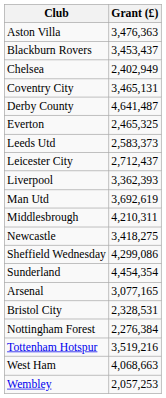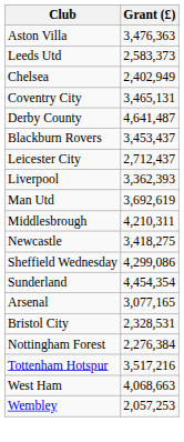rows swapped: Blackburn Rovers <-> Leeds Utd
- row: Everton | 2,465,325
Tottenham Hotspur | Grant (£): 3,519,216 -> 3,517,216
